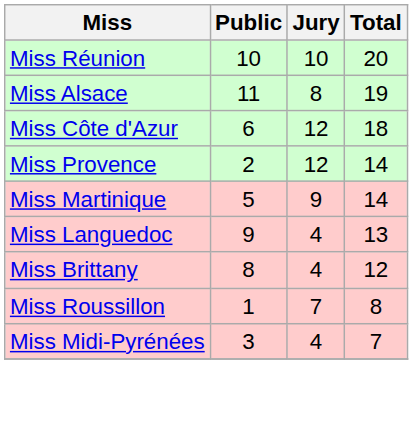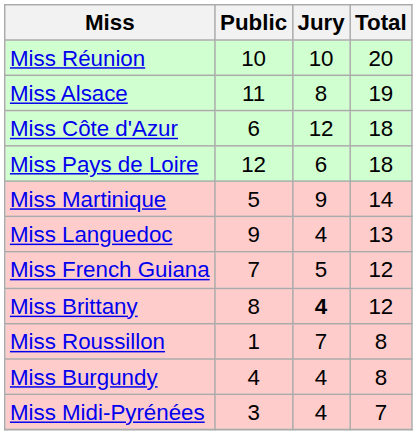+ row: Miss Pays de Loire | 12 | 6 | 18
- row: Miss Provence | 2 | 12 | 14
+ row: Miss French Guiana | 7 | 5 | 12
Miss Brittany | Jury: normal -> bold
+ row: Miss Burgundy | 4 | 4 | 8
